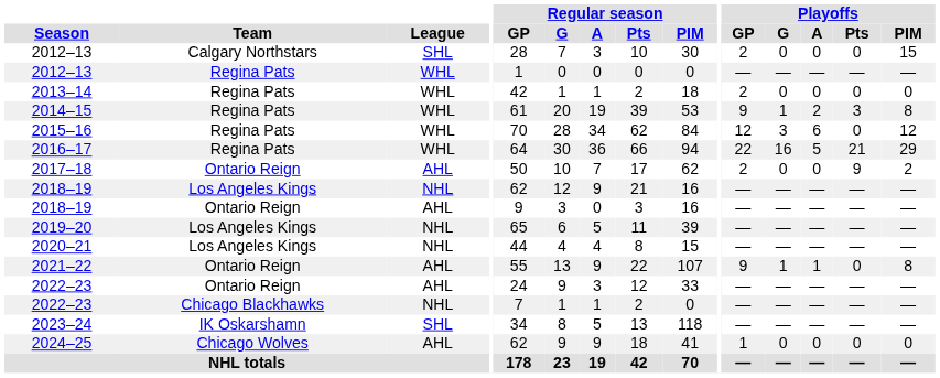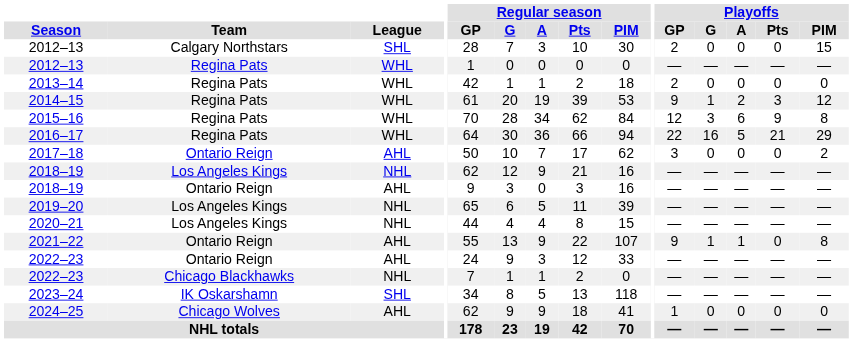2014–15 | Playoffs / PIM: 8 -> 12
2015–16 | Playoffs / Pts: 0 -> 9
2015–16 | Playoffs / PIM: 12 -> 8
2017–18 | Playoffs / GP: 2 -> 3
2017–18 | Playoffs / Pts: 9 -> 0
